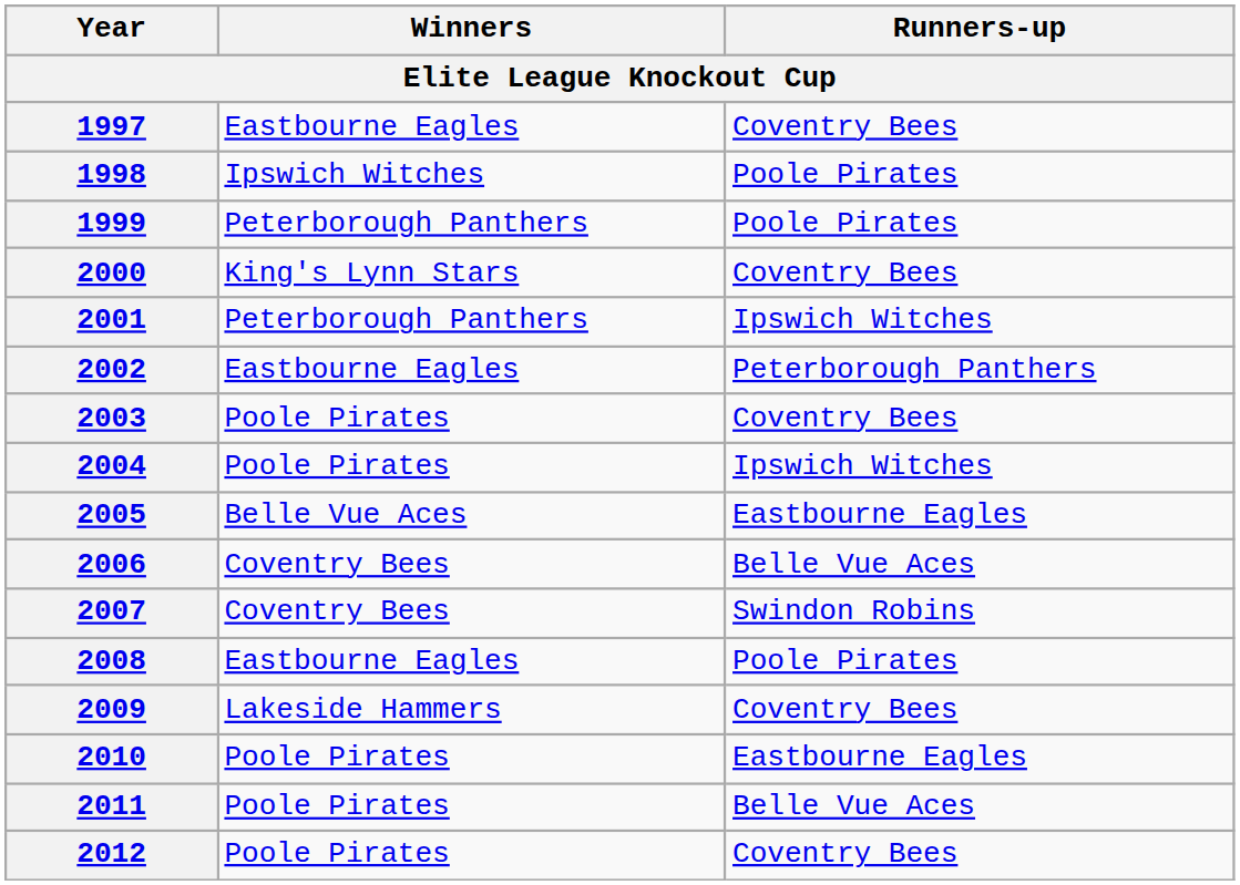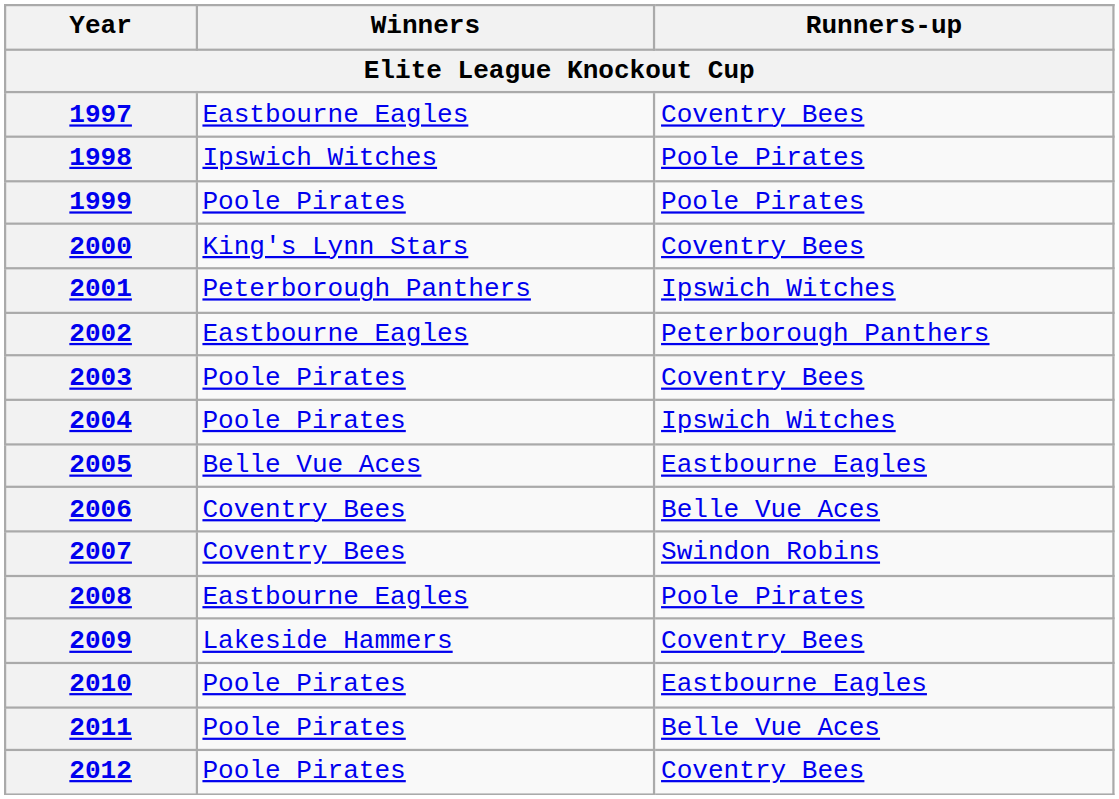1999 | Winners: Peterborough Panthers -> Poole Pirates
